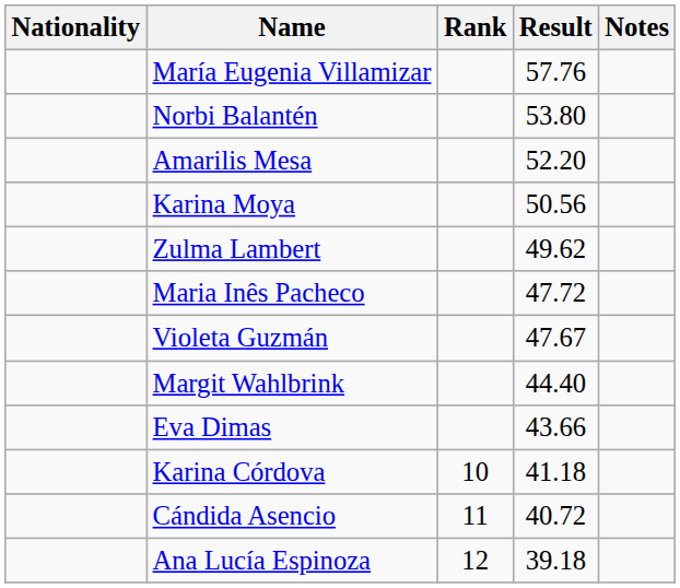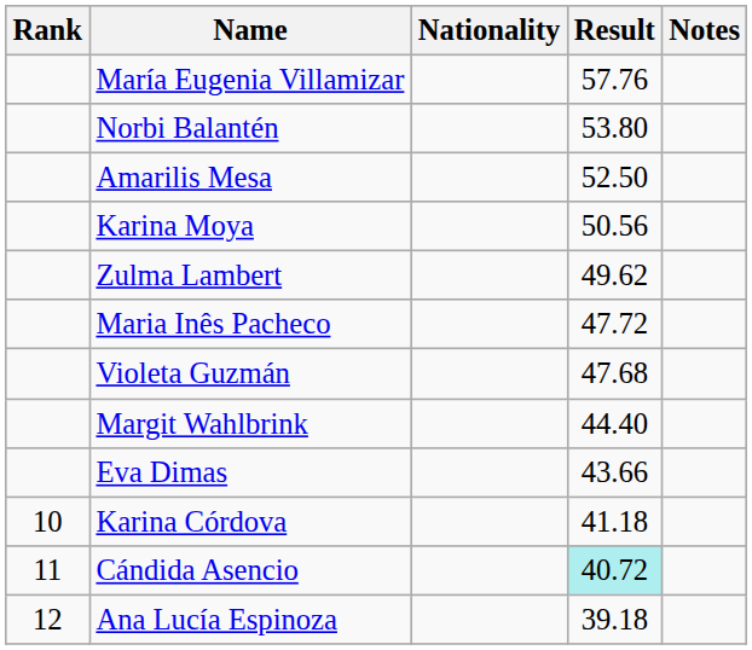columns swapped: Rank <-> Nationality
Amarilis Mesa | Result: 52.20 -> 52.50
Violeta Guzmán | Result: 47.67 -> 47.68
Cándida Asencio | Result: no background -> paleturquoise background
